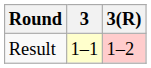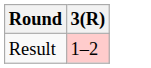- column: 3 | 1–1
